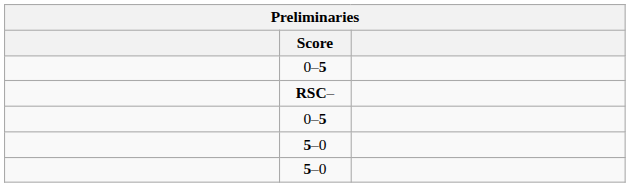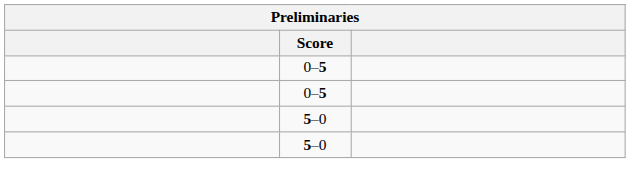- row: RSC–
